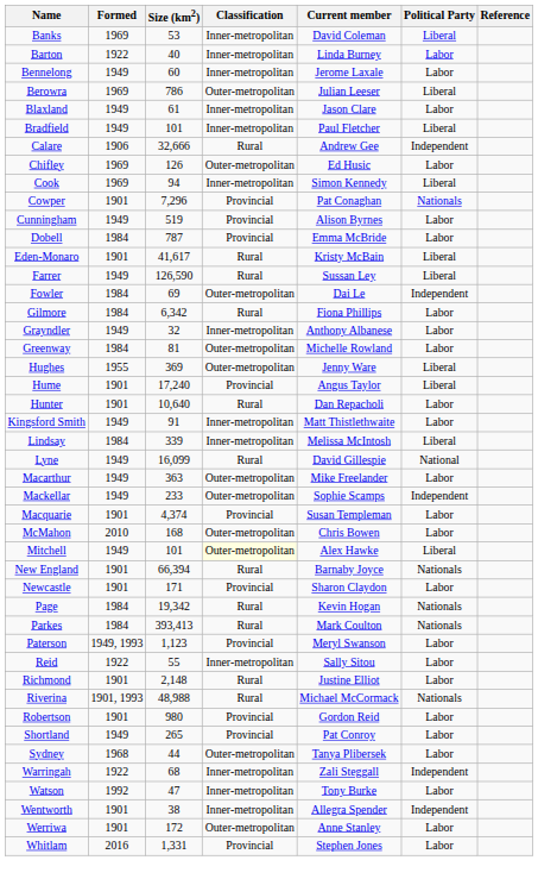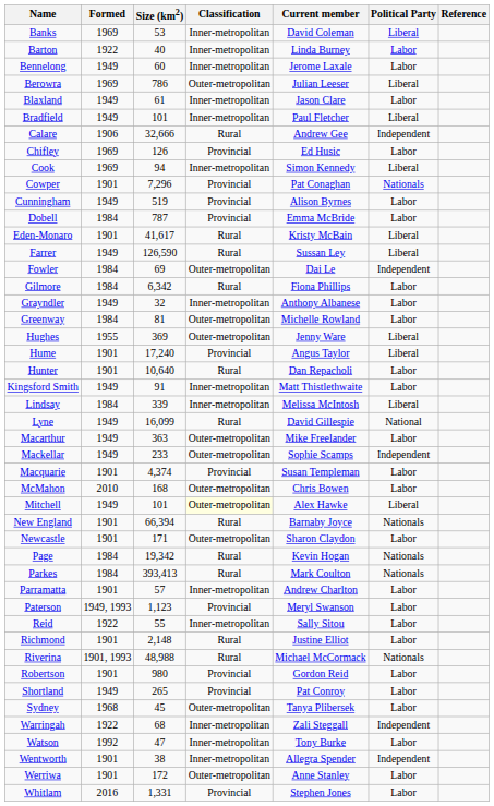Chifley | Classification: Outer-metropolitan -> Provincial
Newcastle | Classification: Provincial -> Outer-metropolitan
+ row: Parramatta | 1901 | 57 | Inner-metropolitan | Andrew Charlton | Labor
Sydney | Size (km2): 44 -> 45
